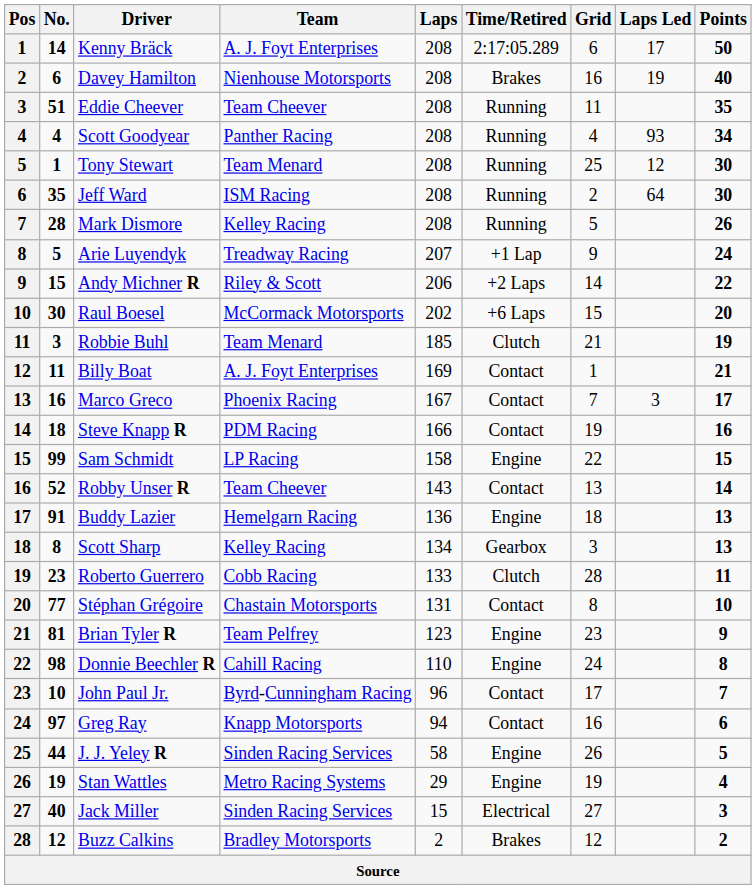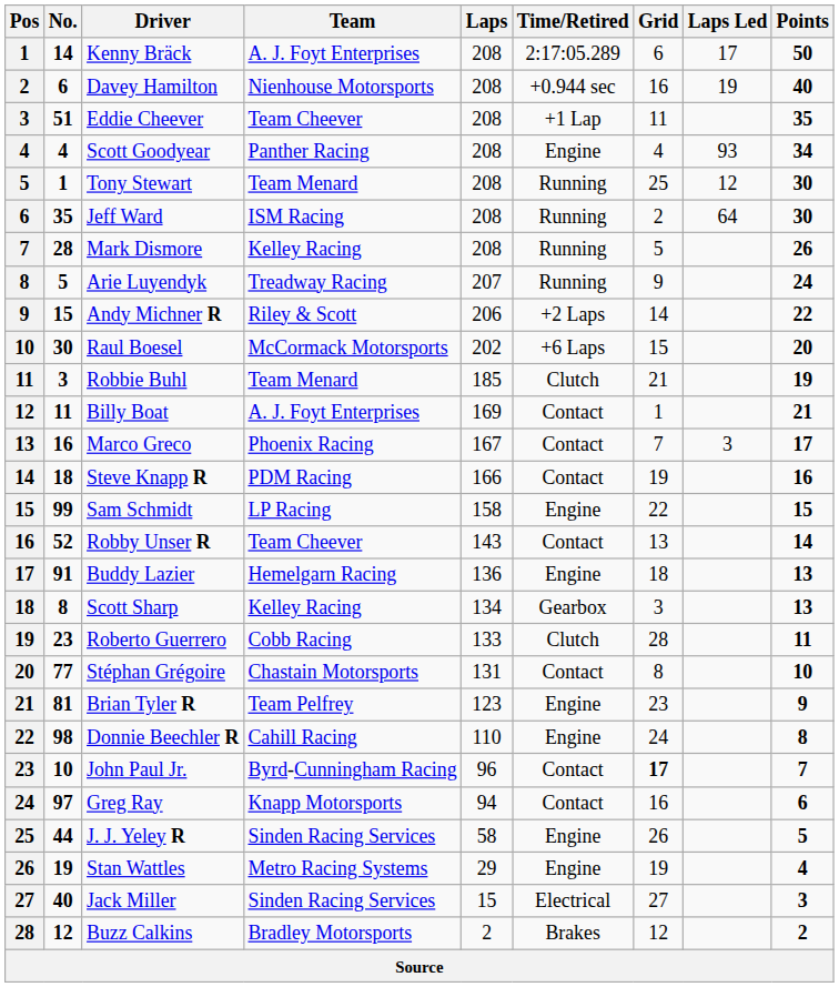Davey Hamilton | Time/Retired: Brakes -> +0.944 sec
Eddie Cheever | Time/Retired: Running -> +1 Lap
Scott Goodyear | Time/Retired: Running -> Engine
Arie Luyendyk | Time/Retired: +1 Lap -> Running
John Paul Jr. | Grid: normal -> bold
